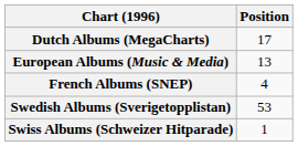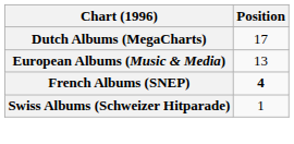French Albums (SNEP) | Position: normal -> bold
- row: Swedish Albums (Sverigetopplistan) | 53
